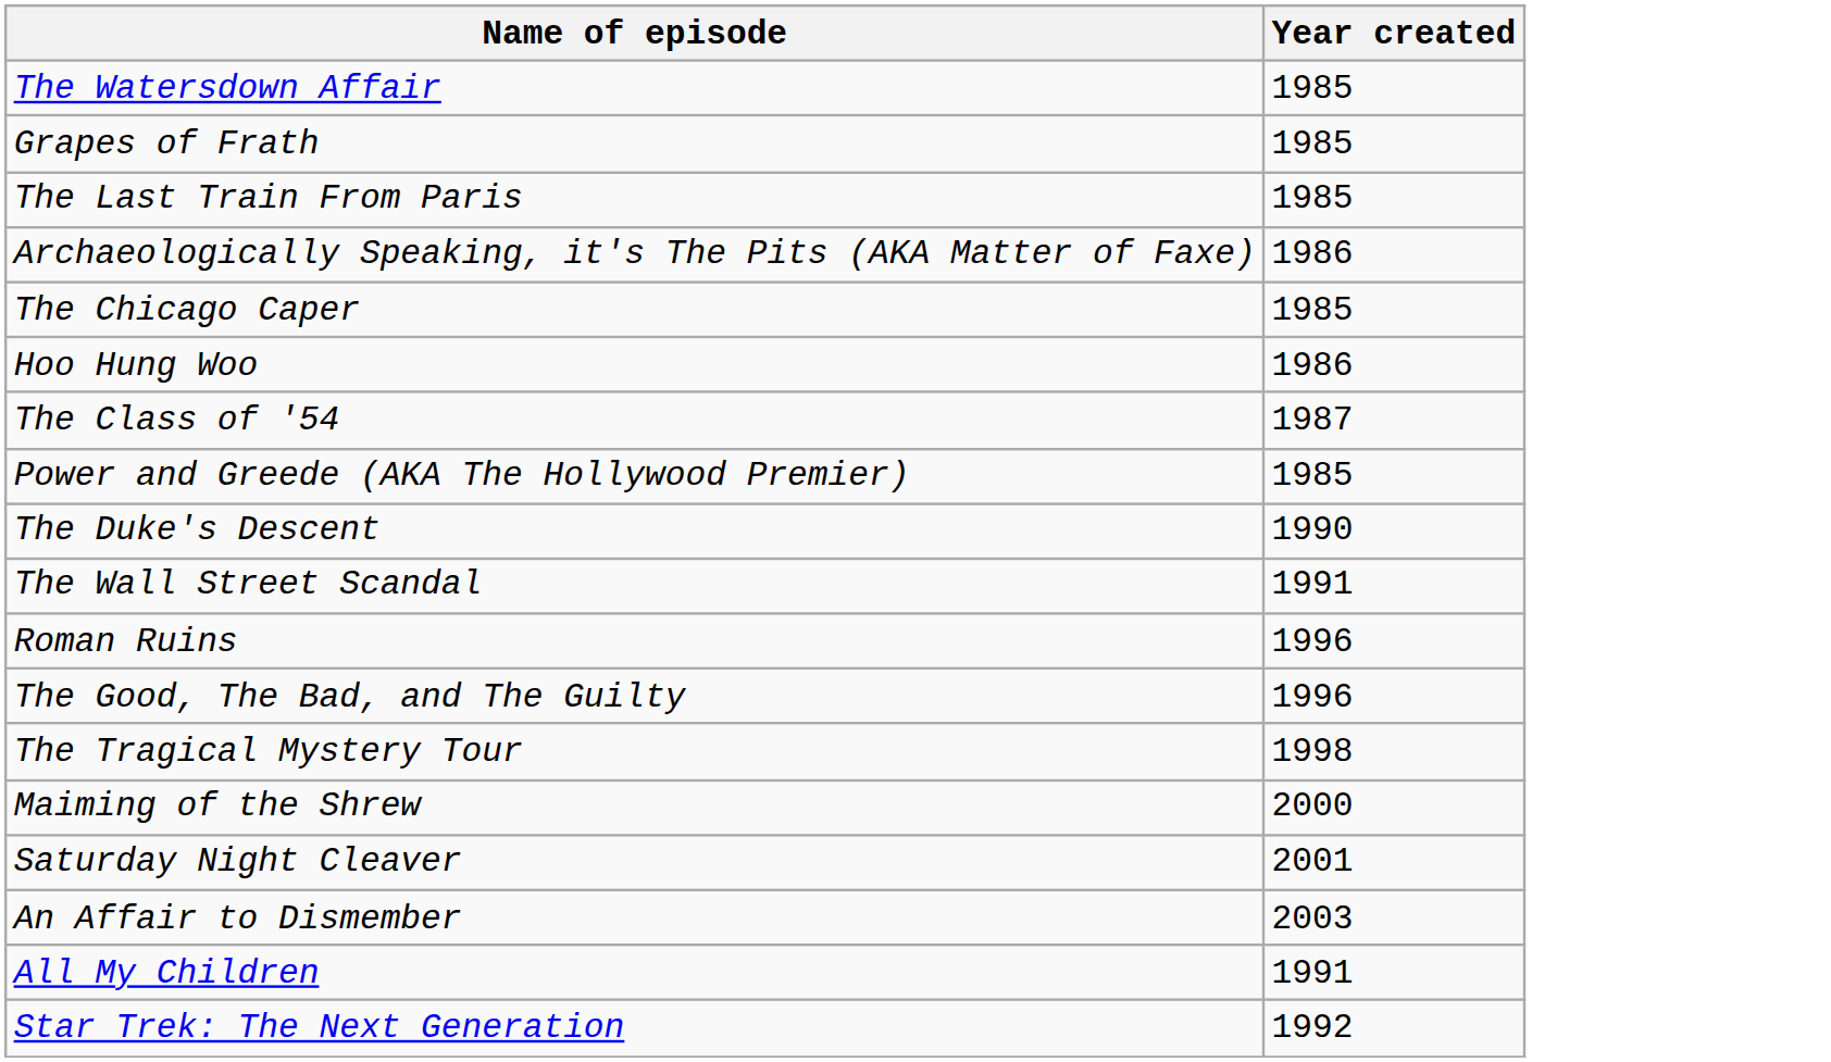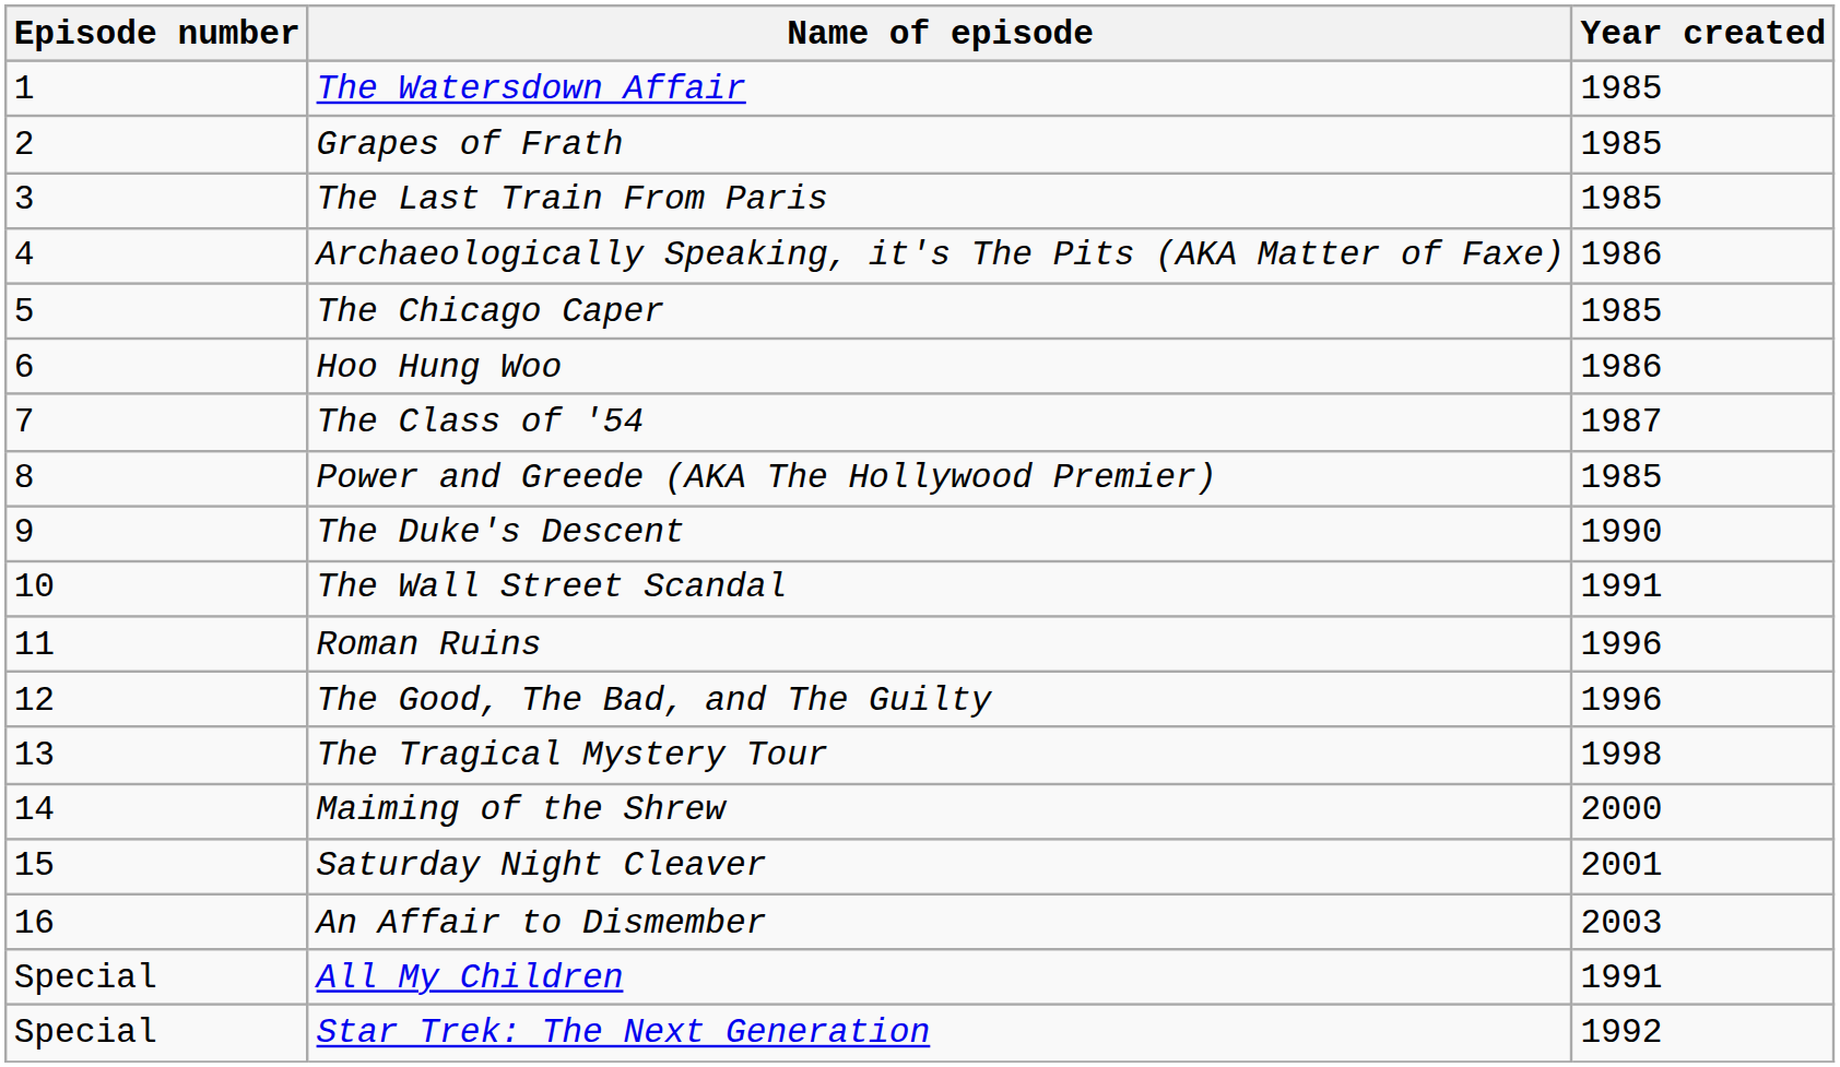+ column: Episode number | 1 | 2 | 3 | 4 | 5 | 6 | 7 | 8 | 9 | 10 | 11 | 12 | 13 | 14 | 15 | 16 | Special | Special
